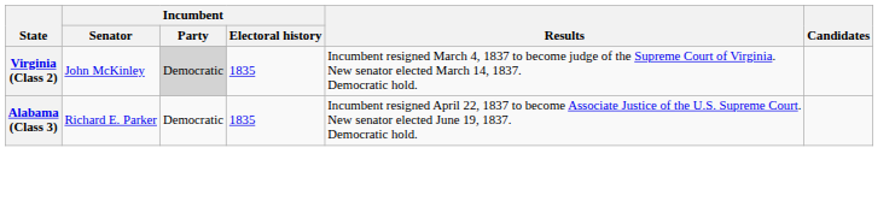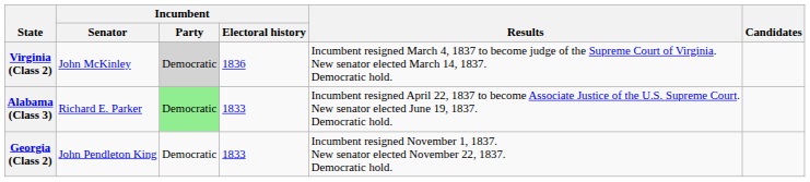Virginia (Class 2) | Incumbent / Electoral history: 1835 -> 1836
Alabama (Class 3) | Incumbent / Party: no background -> lightgreen background
Alabama (Class 3) | Incumbent / Electoral history: 1835 -> 1833
+ row: Georgia (Class 2) | John Pendleton King | Democratic | 1833 | Incumbent resigned November 1, 1837. New senator elected November 22, 1837. Democratic hold.
